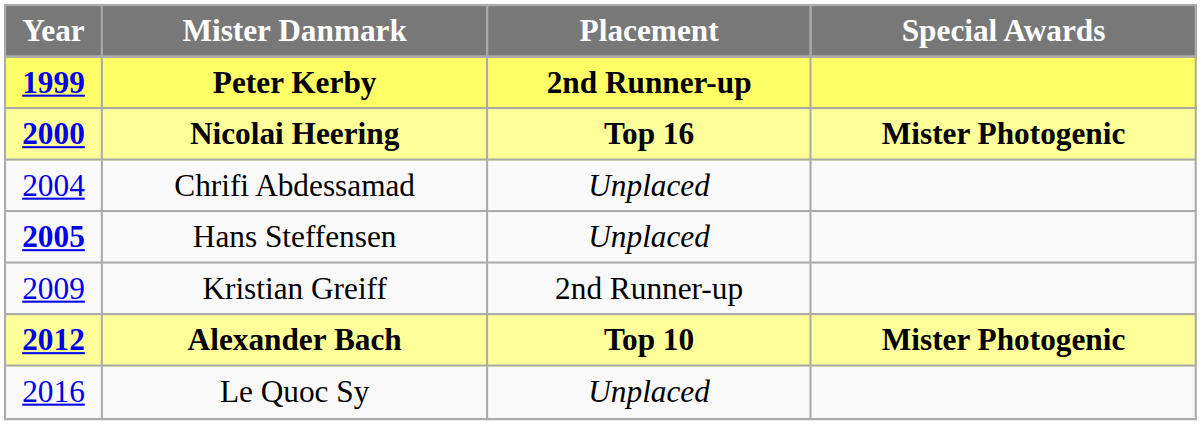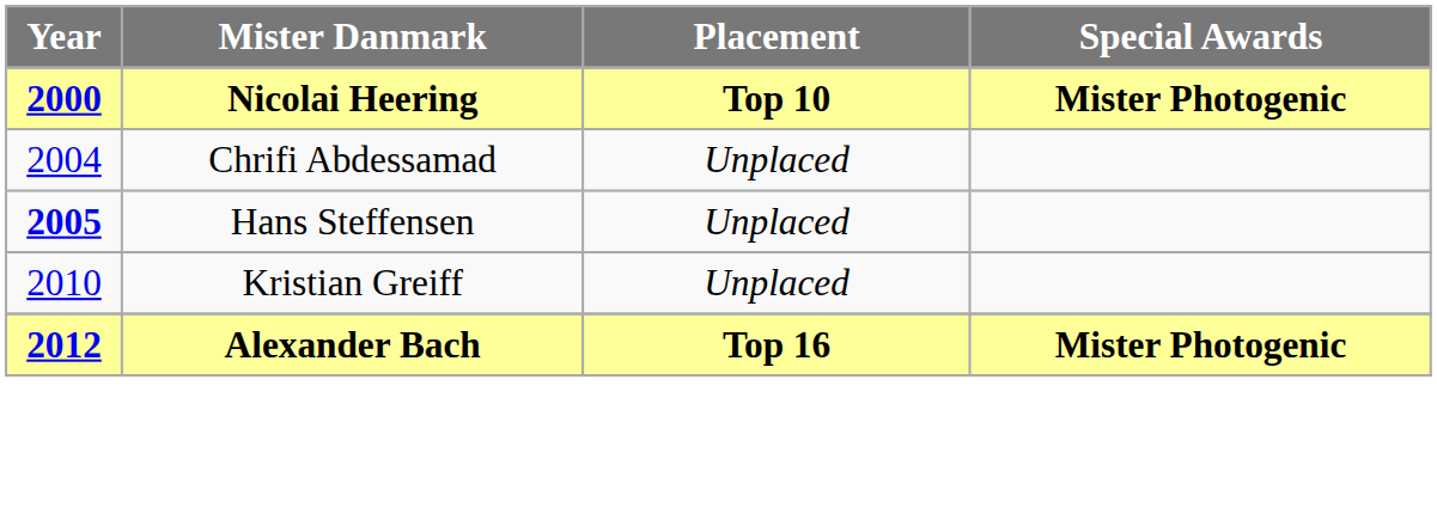- row: 1999 | Peter Kerby | 2nd Runner-up
Nicolai Heering | Placement: Top 16 -> Top 10
Kristian Greiff | Year: 2009 -> 2010
Kristian Greiff | Placement: 2nd Runner-up -> Unplaced
Alexander Bach | Placement: Top 10 -> Top 16
- row: 2016 | Le Quoc Sy | Unplaced
